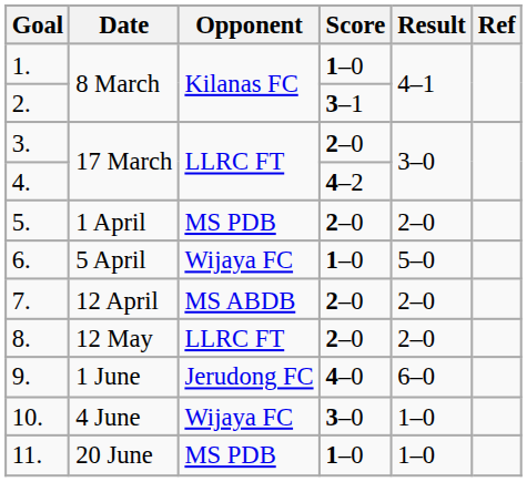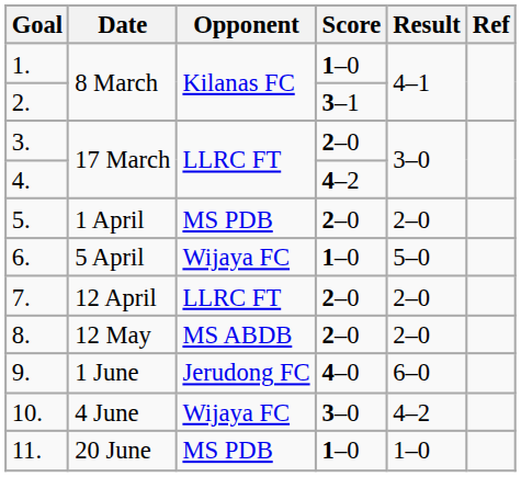7. | Opponent: MS ABDB -> LLRC FT
8. | Opponent: LLRC FT -> MS ABDB
10. | Result: 1–0 -> 4–2
